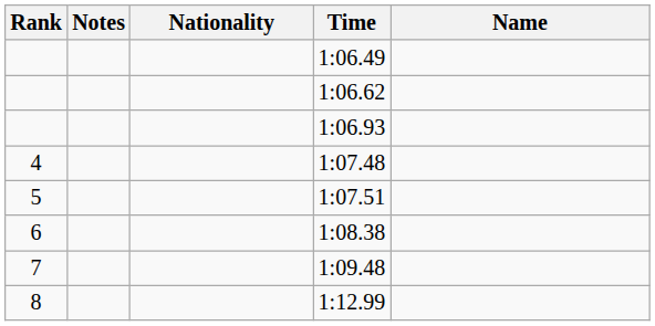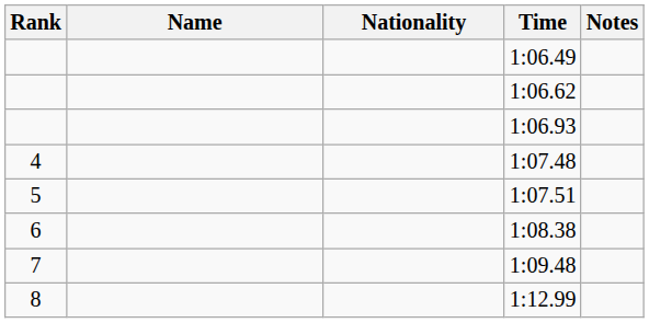columns swapped: Name <-> Notes
